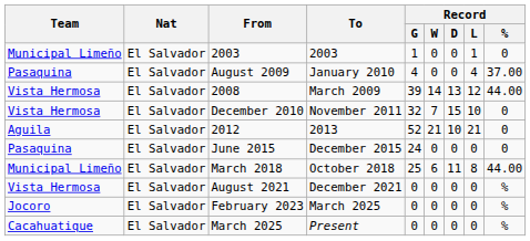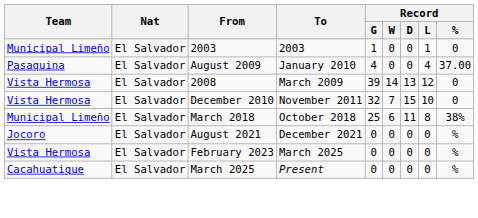2008 | Record / %: 44.00 -> 0
- row: Aguila | El Salvador | 2012 | 2013 | 52 | 21 | 10 | 21 | 0
- row: Pasaquina | El Salvador | June 2015 | December 2015 | 24 | 0 | 0 | 0 | 0
March 2018 | Record / %: 44.00 -> 38%
August 2021 | Team: Vista Hermosa -> Jocoro
February 2023 | Team: Jocoro -> Vista Hermosa
